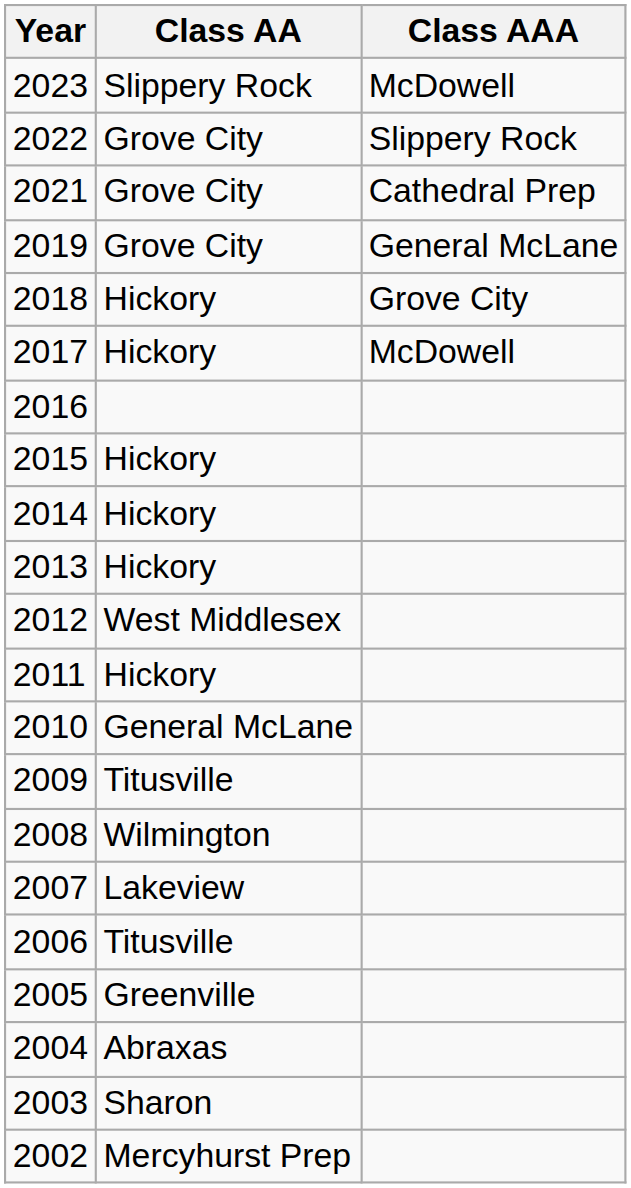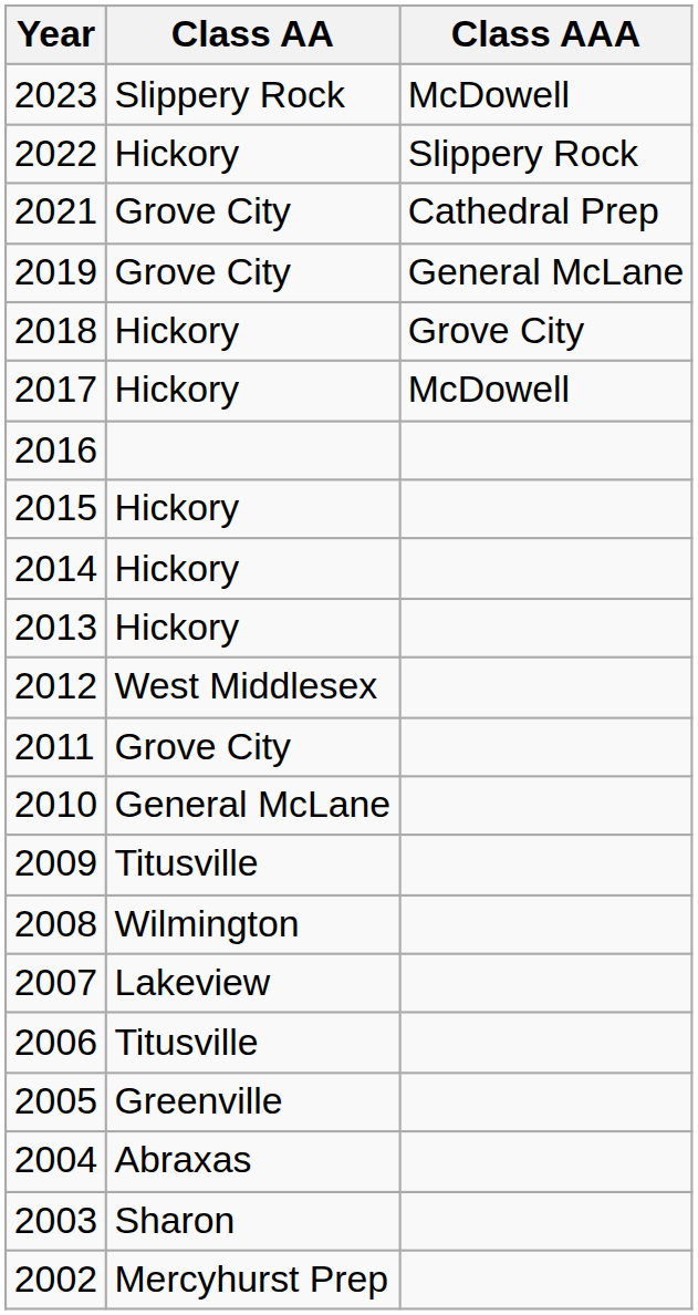2022 | Class AA: Grove City -> Hickory
2011 | Class AA: Hickory -> Grove City
